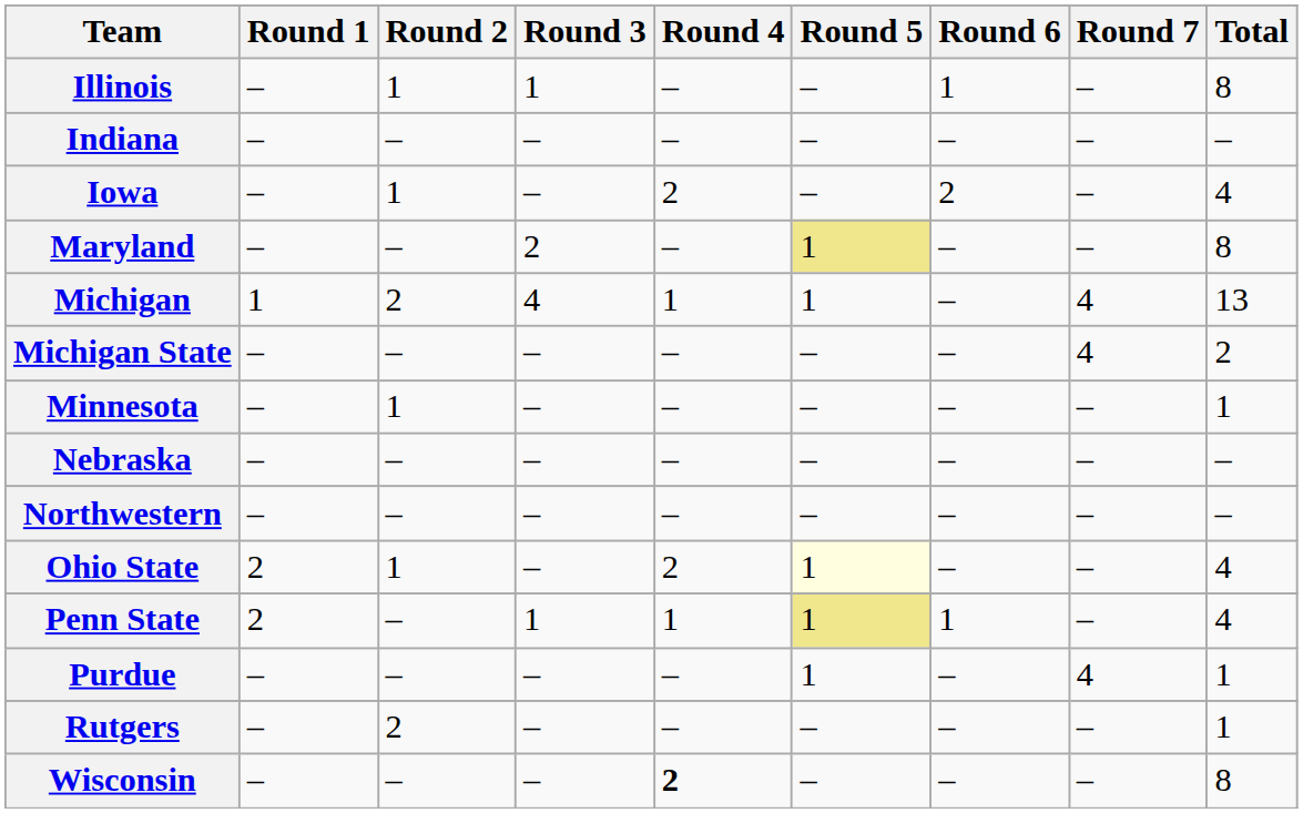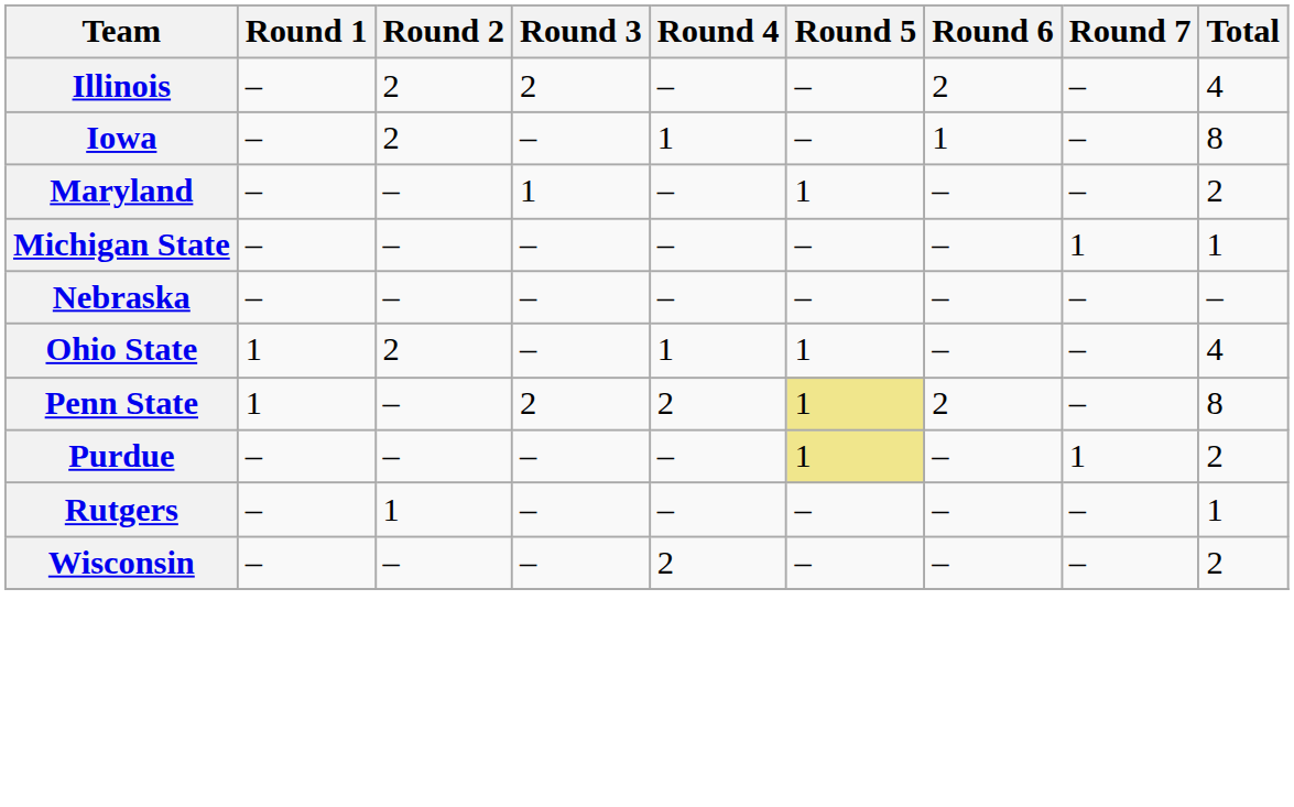Illinois | Round 2: 1 -> 2
Illinois | Round 3: 1 -> 2
Illinois | Round 6: 1 -> 2
Illinois | Total: 8 -> 4
- row: Indiana | – | – | – | – | – | – | – | –
Iowa | Round 2: 1 -> 2
Iowa | Round 4: 2 -> 1
Iowa | Round 6: 2 -> 1
Iowa | Total: 4 -> 8
Maryland | Round 3: 2 -> 1
Maryland | Round 5: khaki background -> no background
Maryland | Total: 8 -> 2
- row: Michigan | 1 | 2 | 4 | 1 | 1 | – | 4 | 13
Michigan State | Round 7: 4 -> 1
Michigan State | Total: 2 -> 1
- row: Minnesota | – | 1 | – | – | – | – | – | 1
- row: Northwestern | – | – | – | – | – | – | – | –
Ohio State | Round 1: 2 -> 1
Ohio State | Round 2: 1 -> 2
Ohio State | Round 4: 2 -> 1
Ohio State | Round 5: lightyellow background -> no background
Penn State | Round 1: 2 -> 1
Penn State | Round 3: 1 -> 2
Penn State | Round 4: 1 -> 2
Penn State | Round 6: 1 -> 2
Penn State | Total: 4 -> 8
Purdue | Round 5: no background -> khaki background
Purdue | Round 7: 4 -> 1
Purdue | Total: 1 -> 2
Rutgers | Round 2: 2 -> 1
Wisconsin | Round 4: bold -> normal
Wisconsin | Total: 8 -> 2
